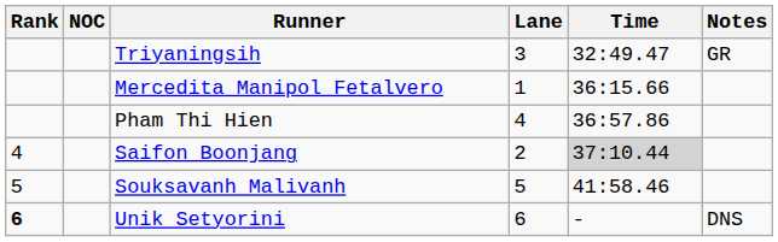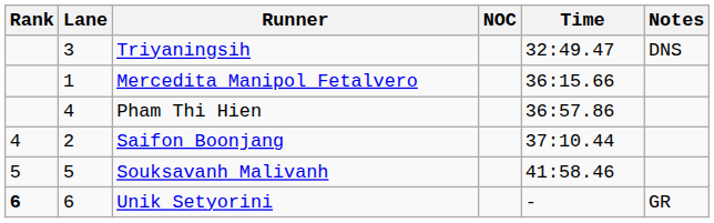columns swapped: Lane <-> NOC
Triyaningsih | Notes: GR -> DNS
Saifon Boonjang | Time: lightgrey background -> no background
Unik Setyorini | Notes: DNS -> GR
